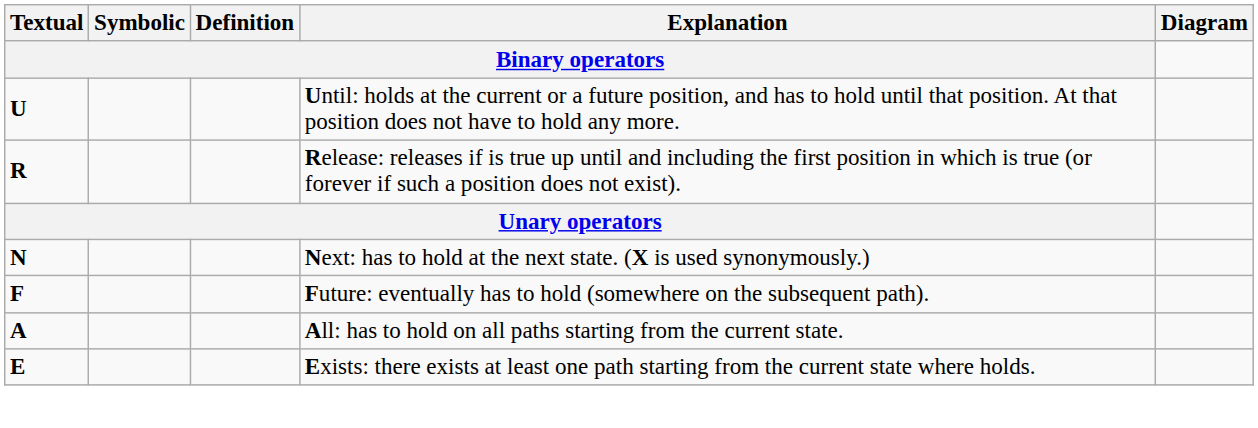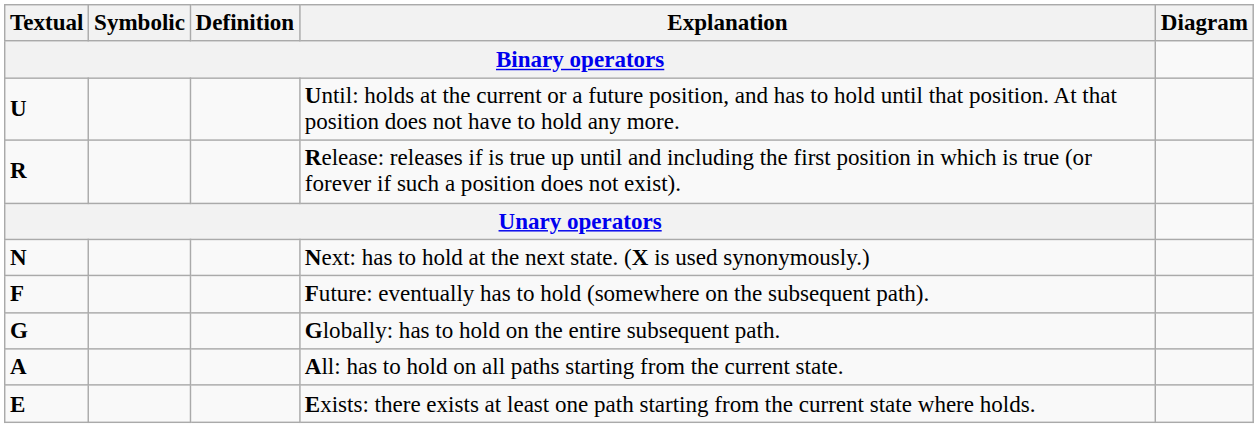+ row: G | Globally: has to hold on the entire subsequent path.
